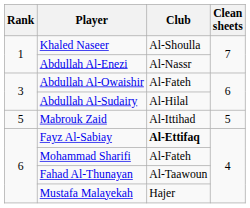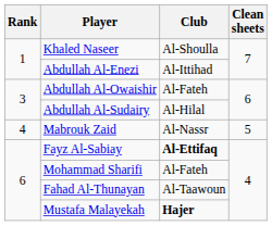Abdullah Al-Enezi | Club: Al-Nassr -> Al-Ittihad
Mabrouk Zaid | Rank: 5 -> 4
Mabrouk Zaid | Club: Al-Ittihad -> Al-Nassr
Mustafa Malayekah | Club: normal -> bold
